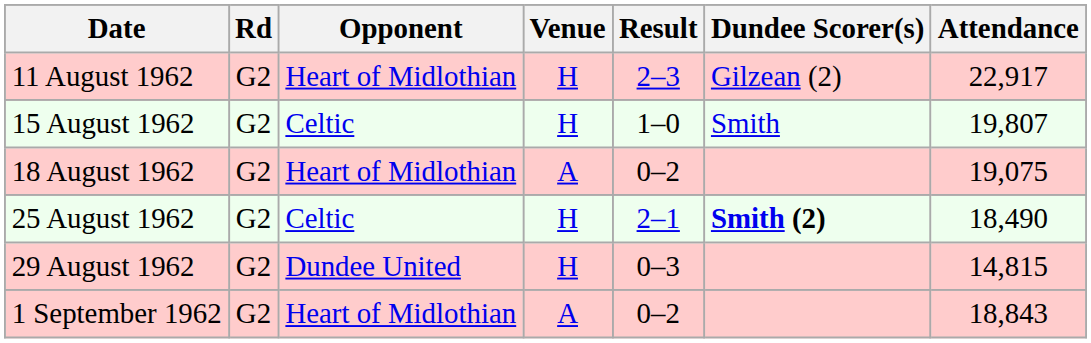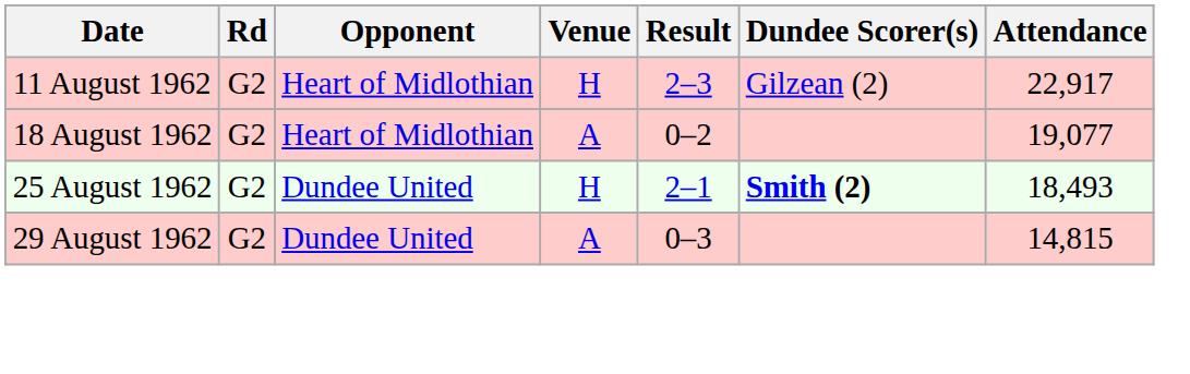- row: 15 August 1962 | G2 | Celtic | H | 1–0 | Smith | 19,807
18 August 1962 | Attendance: 19,075 -> 19,077
25 August 1962 | Opponent: Celtic -> Dundee United
25 August 1962 | Attendance: 18,490 -> 18,493
29 August 1962 | Venue: H -> A
- row: 1 September 1962 | G2 | Heart of Midlothian | A | 0–2 | 18,843
